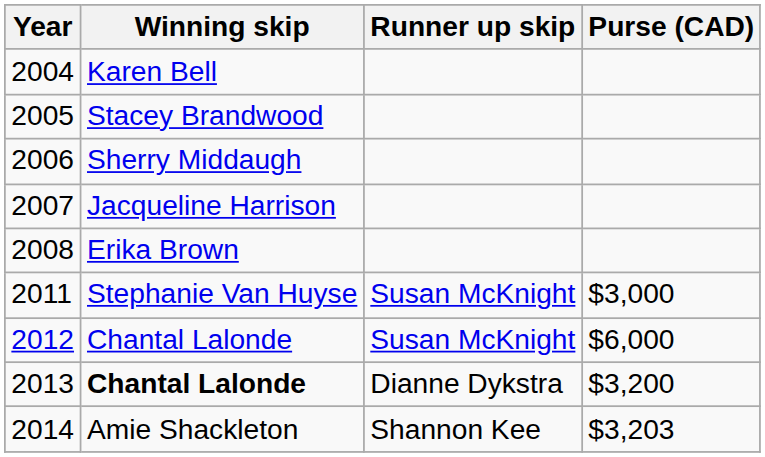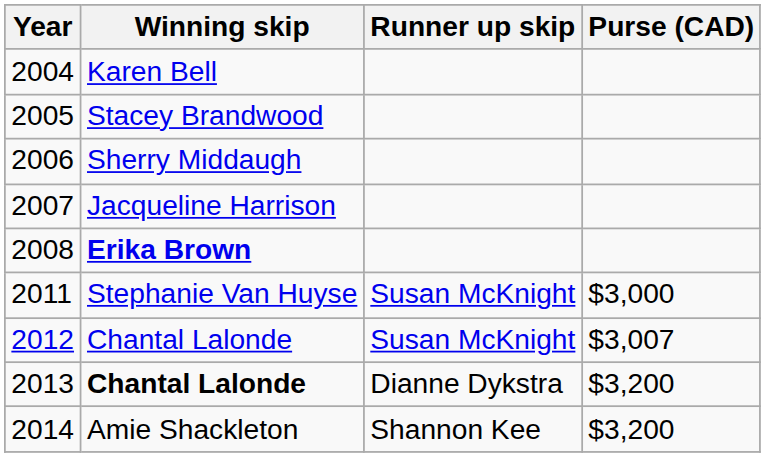2008 | Winning skip: normal -> bold
2012 | Purse (CAD): $6,000 -> $3,007
2014 | Purse (CAD): $3,203 -> $3,200
